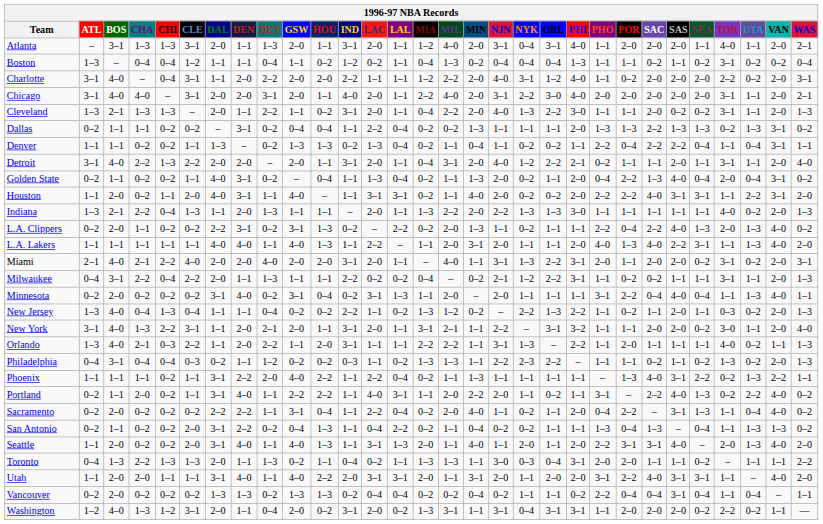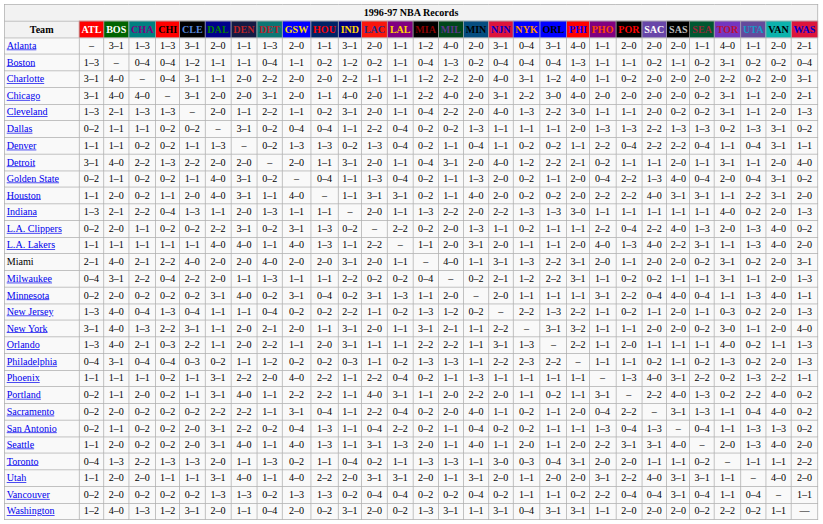Chicago | SEA: 2–0 -> 0–2
